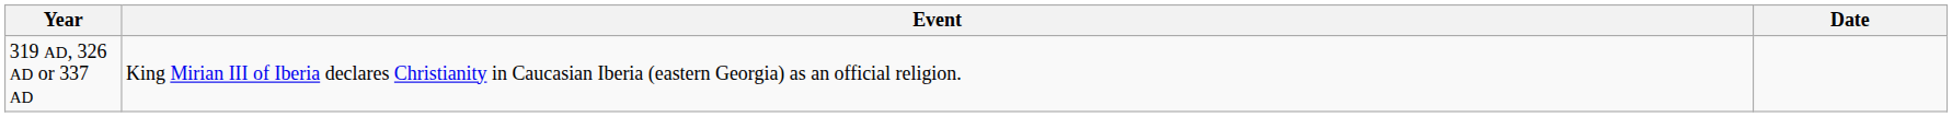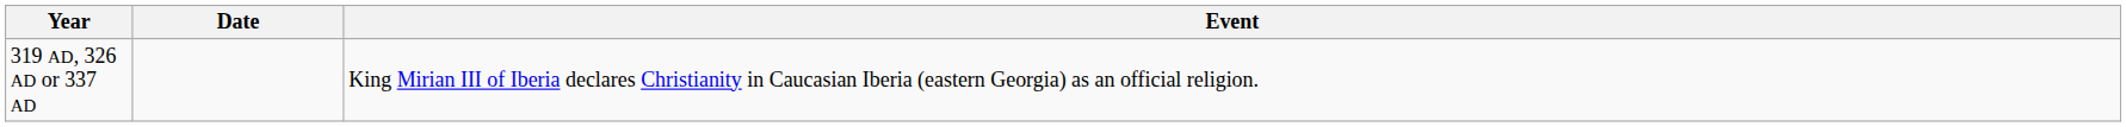columns swapped: Date <-> Event
